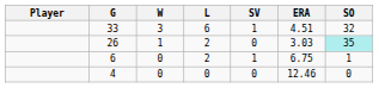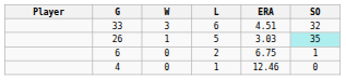- column: SV | 1 | 0 | 1 | 0
26 | L: 2 -> 5
4 | L: 0 -> 1
